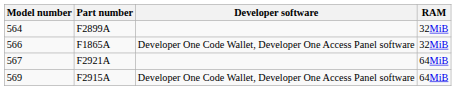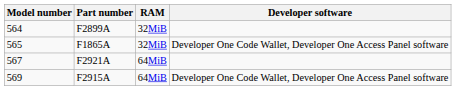columns swapped: RAM <-> Developer software
F1865A | Model number: 566 -> 565
